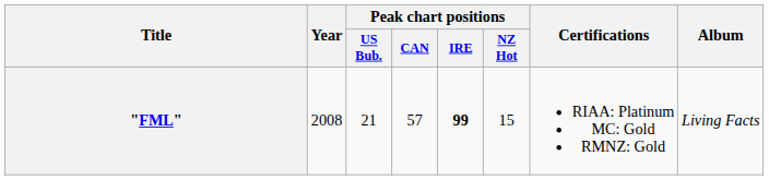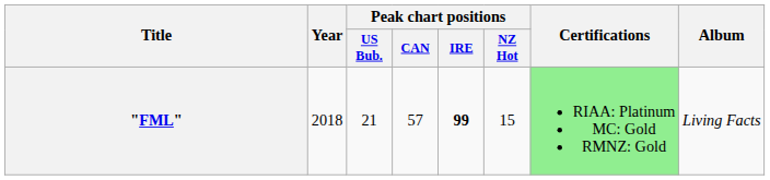"FML" | Year: 2008 -> 2018
"FML" | Certifications: no background -> lightgreen background
